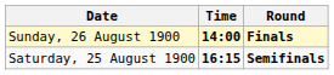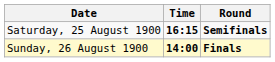rows swapped: Saturday, 25 August 1900 <-> Sunday, 26 August 1900
